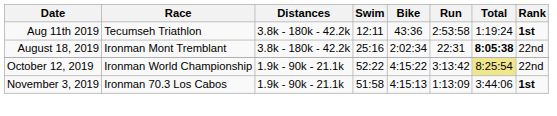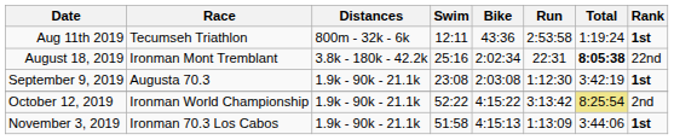Aug 11th 2019 | Distances: 3.8k - 180k - 42.2k -> 800m - 32k - 6k
+ row: September 9, 2019 | Augusta 70.3 | 1.9k - 90k - 21.1k | 23:08 | 2:03:08 | 1:12:30 | 3:42:19 | 1st
October 12, 2019 | Rank: 22nd -> 2nd
